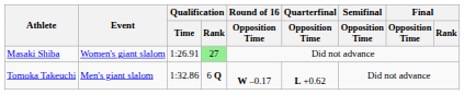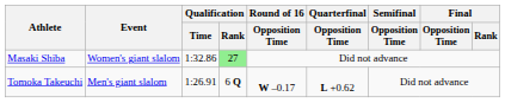Masaki Shiba | Qualification / Time: 1:26.91 -> 1:32.86
Tomoka Takeuchi | Qualification / Time: 1:32.86 -> 1:26.91
